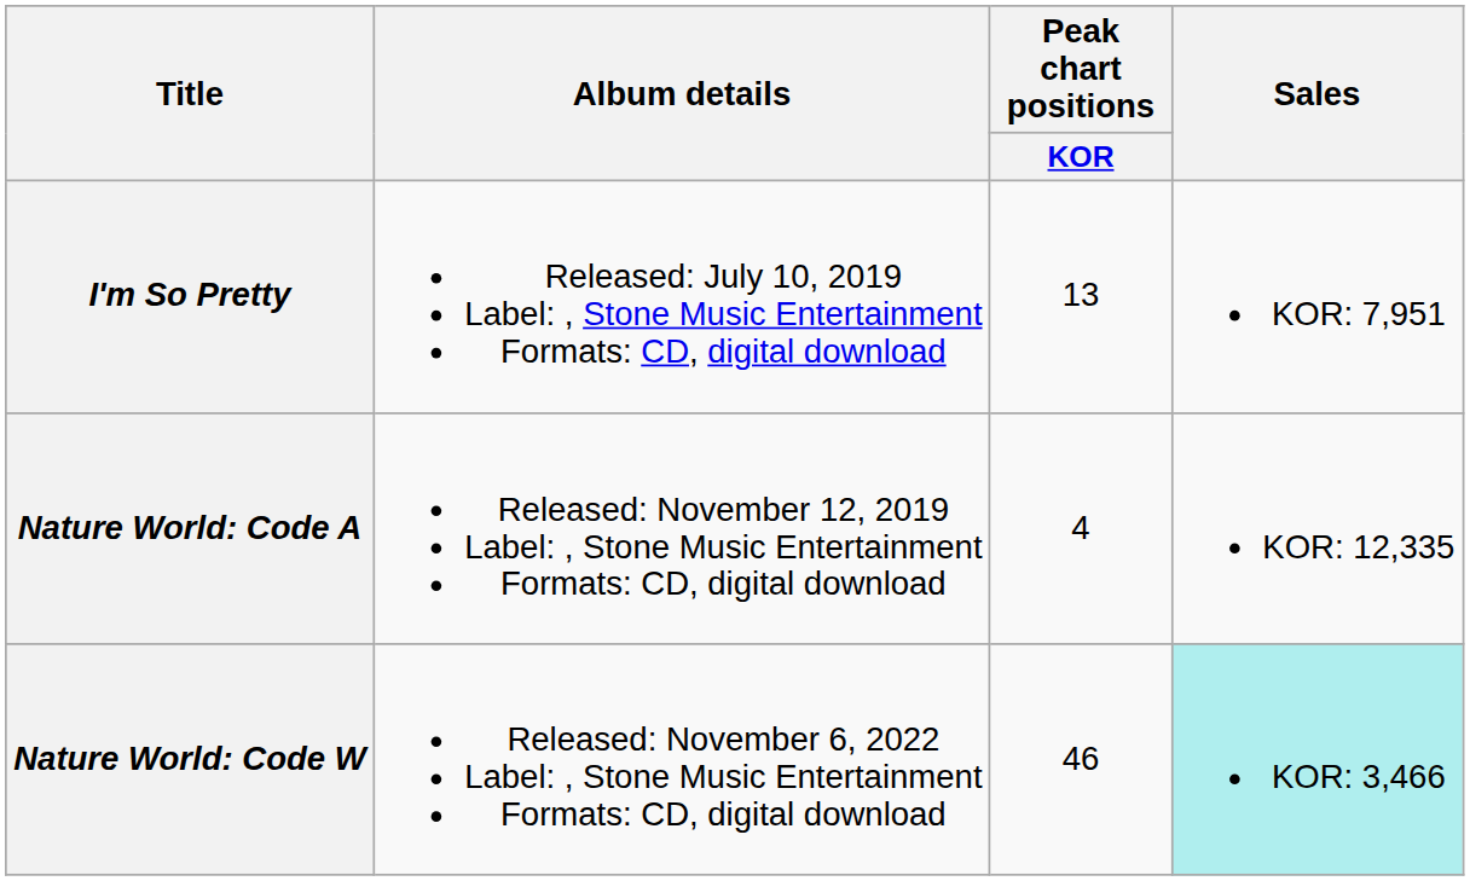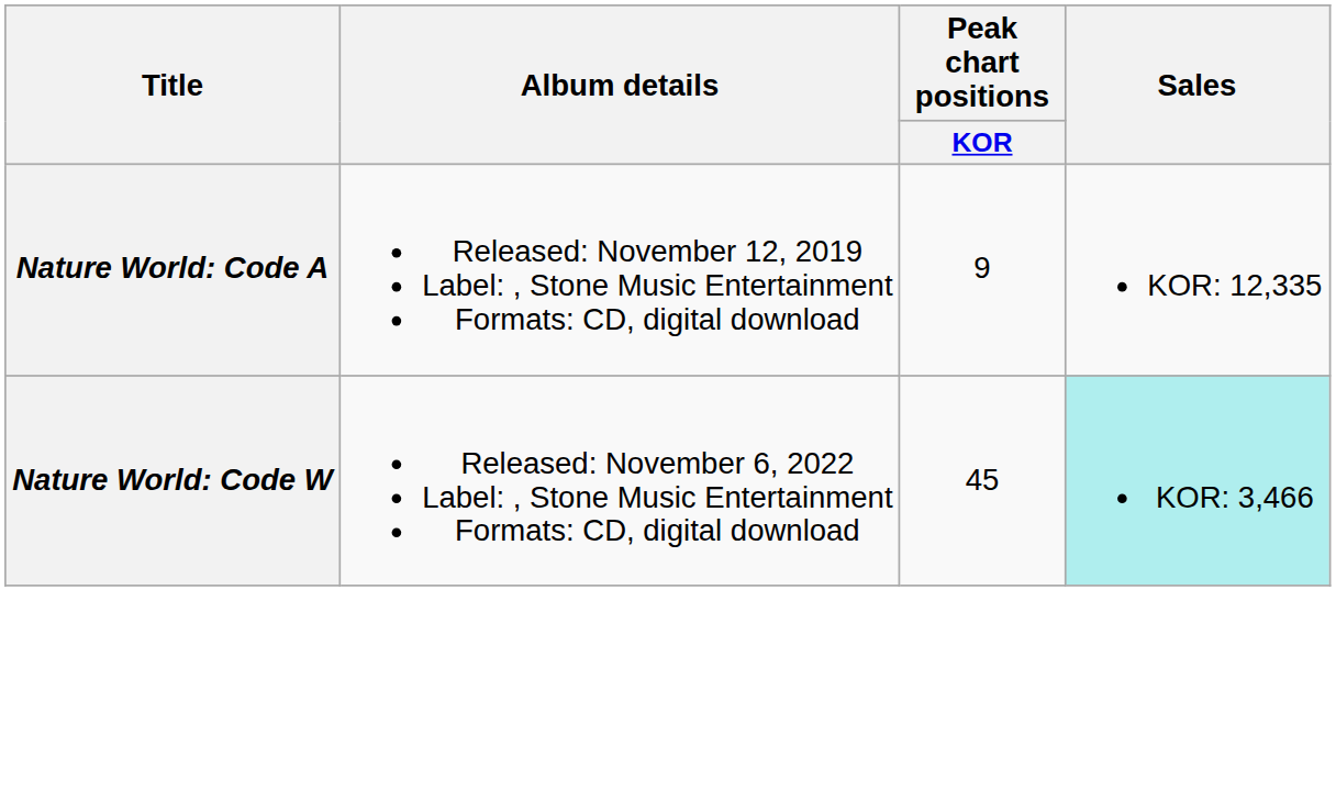- row: I'm So Pretty | Released: July 10, 2019 Label: , Stone Music Entertainment Formats: CD, digital download | 13 | KOR: 7,951
Nature World: Code A | Peak chart positions / KOR: 4 -> 9
Nature World: Code W | Peak chart positions / KOR: 46 -> 45
